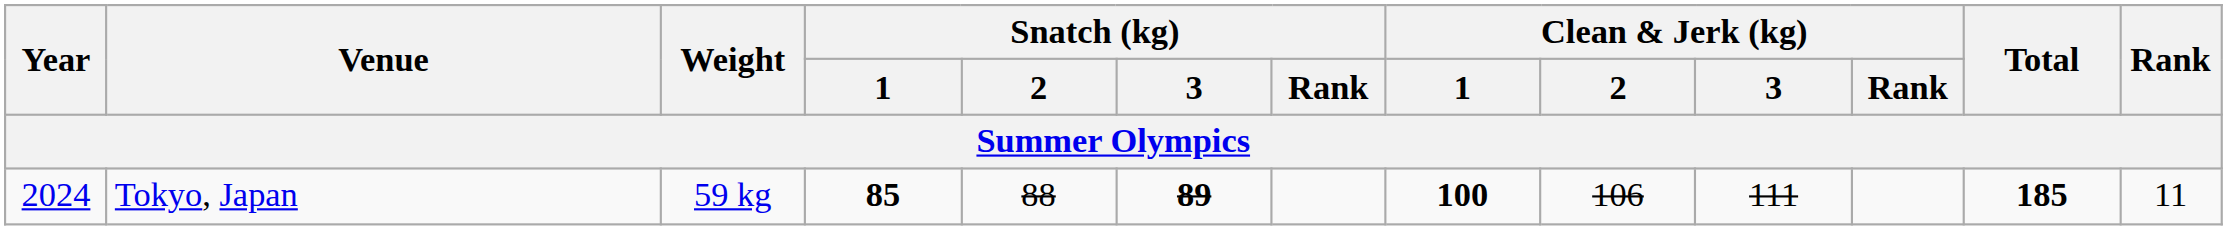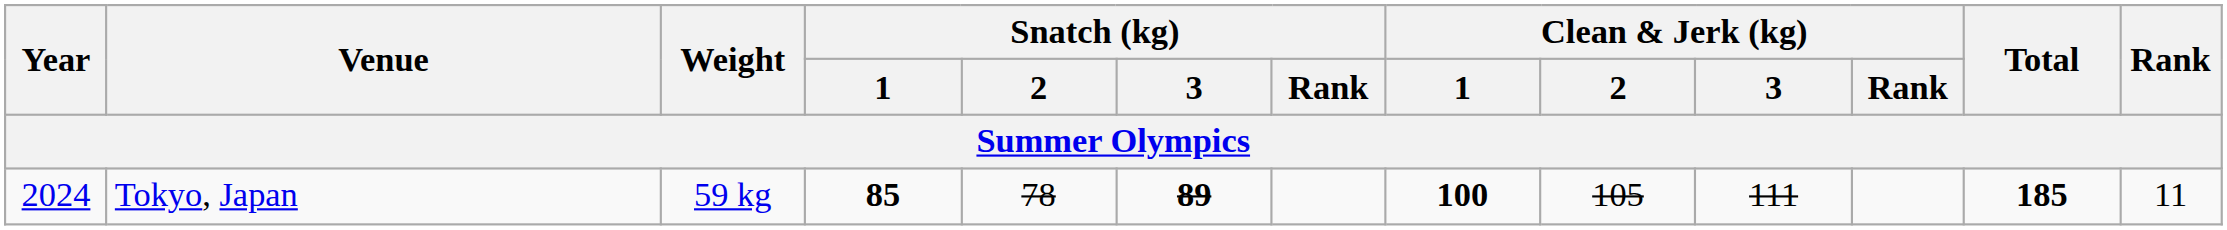Tokyo, Japan | Snatch (kg) / 2: 88 -> 78
Tokyo, Japan | Clean & Jerk (kg) / 2: 106 -> 105
